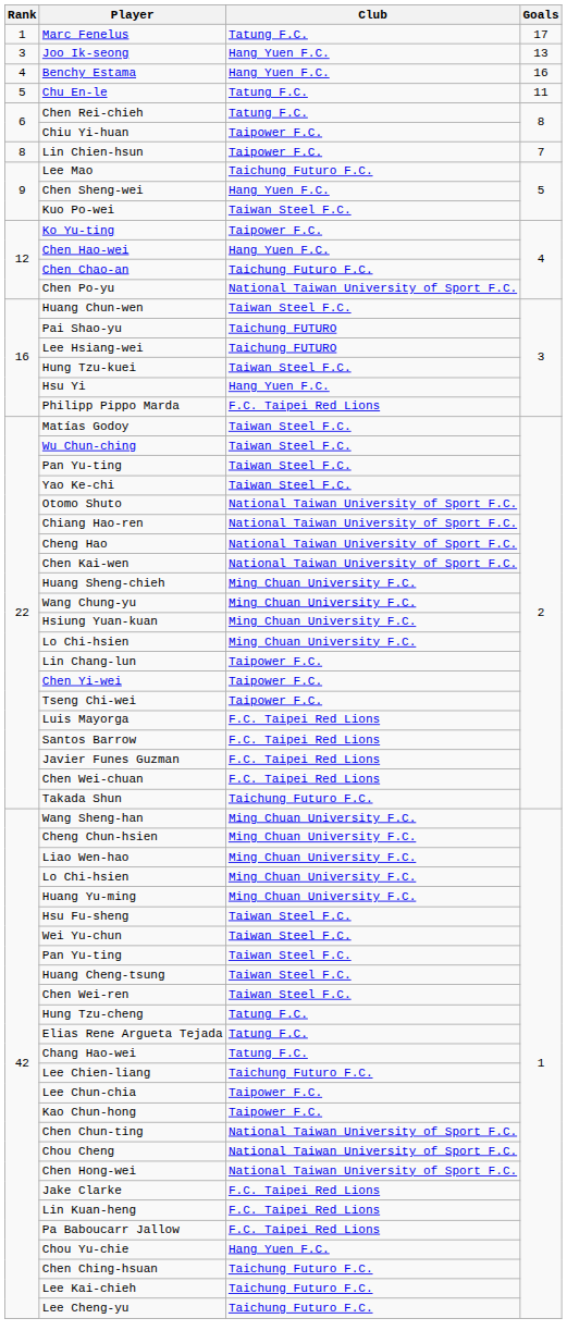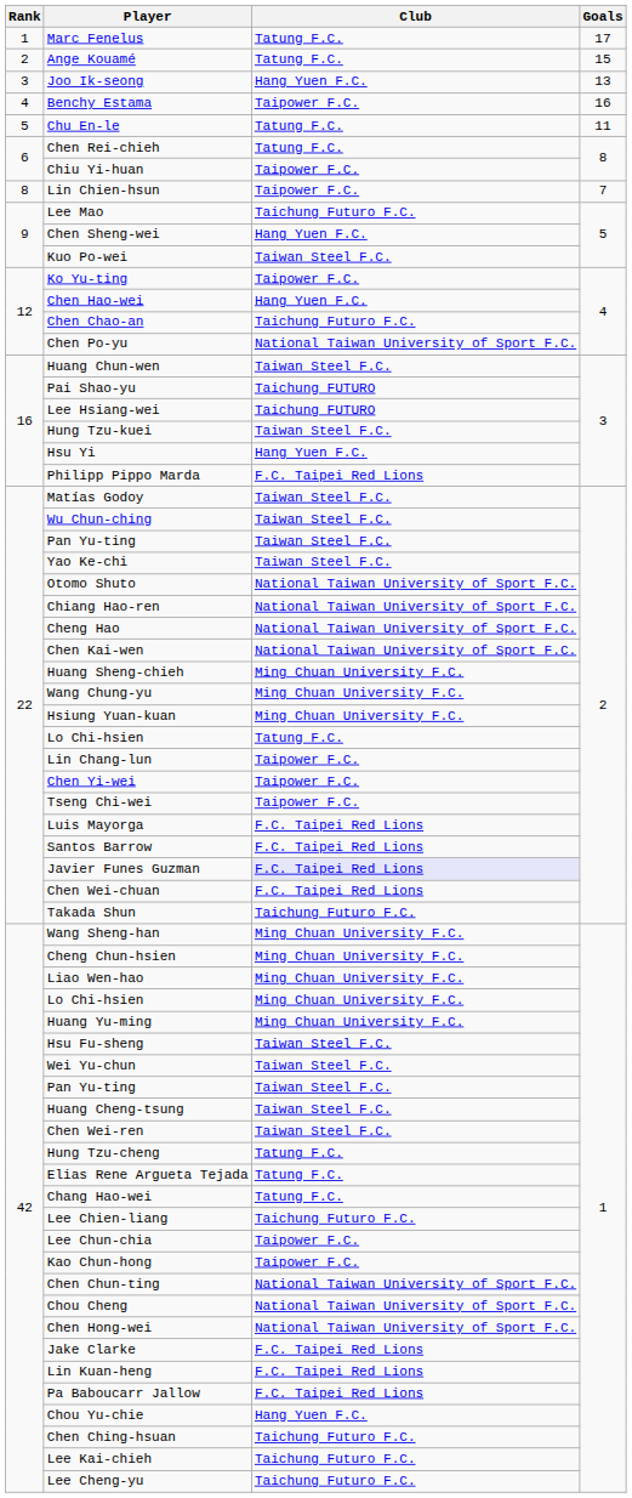+ row: 2 | Ange Kouamé | Tatung F.C. | 15
Benchy Estama | Club: Hang Yuen F.C. -> Taipower F.C.
22 / Lo Chi-hsien | Club: Ming Chuan University F.C. -> Tatung F.C.
Javier Funes Guzman | Club: no background -> lavender background
